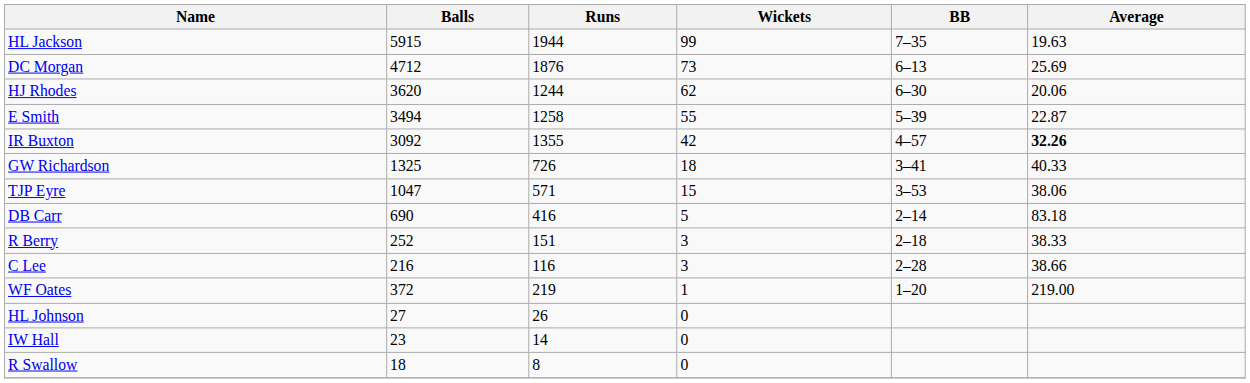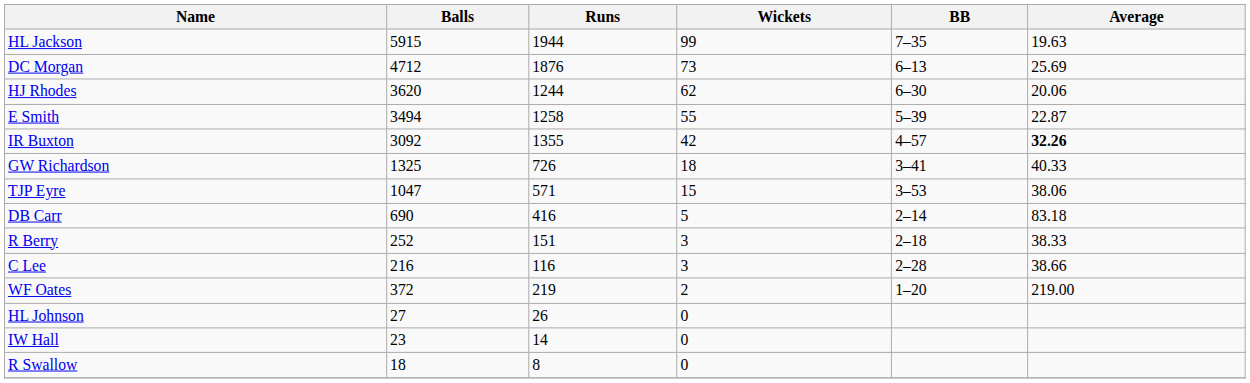WF Oates | Wickets: 1 -> 2
